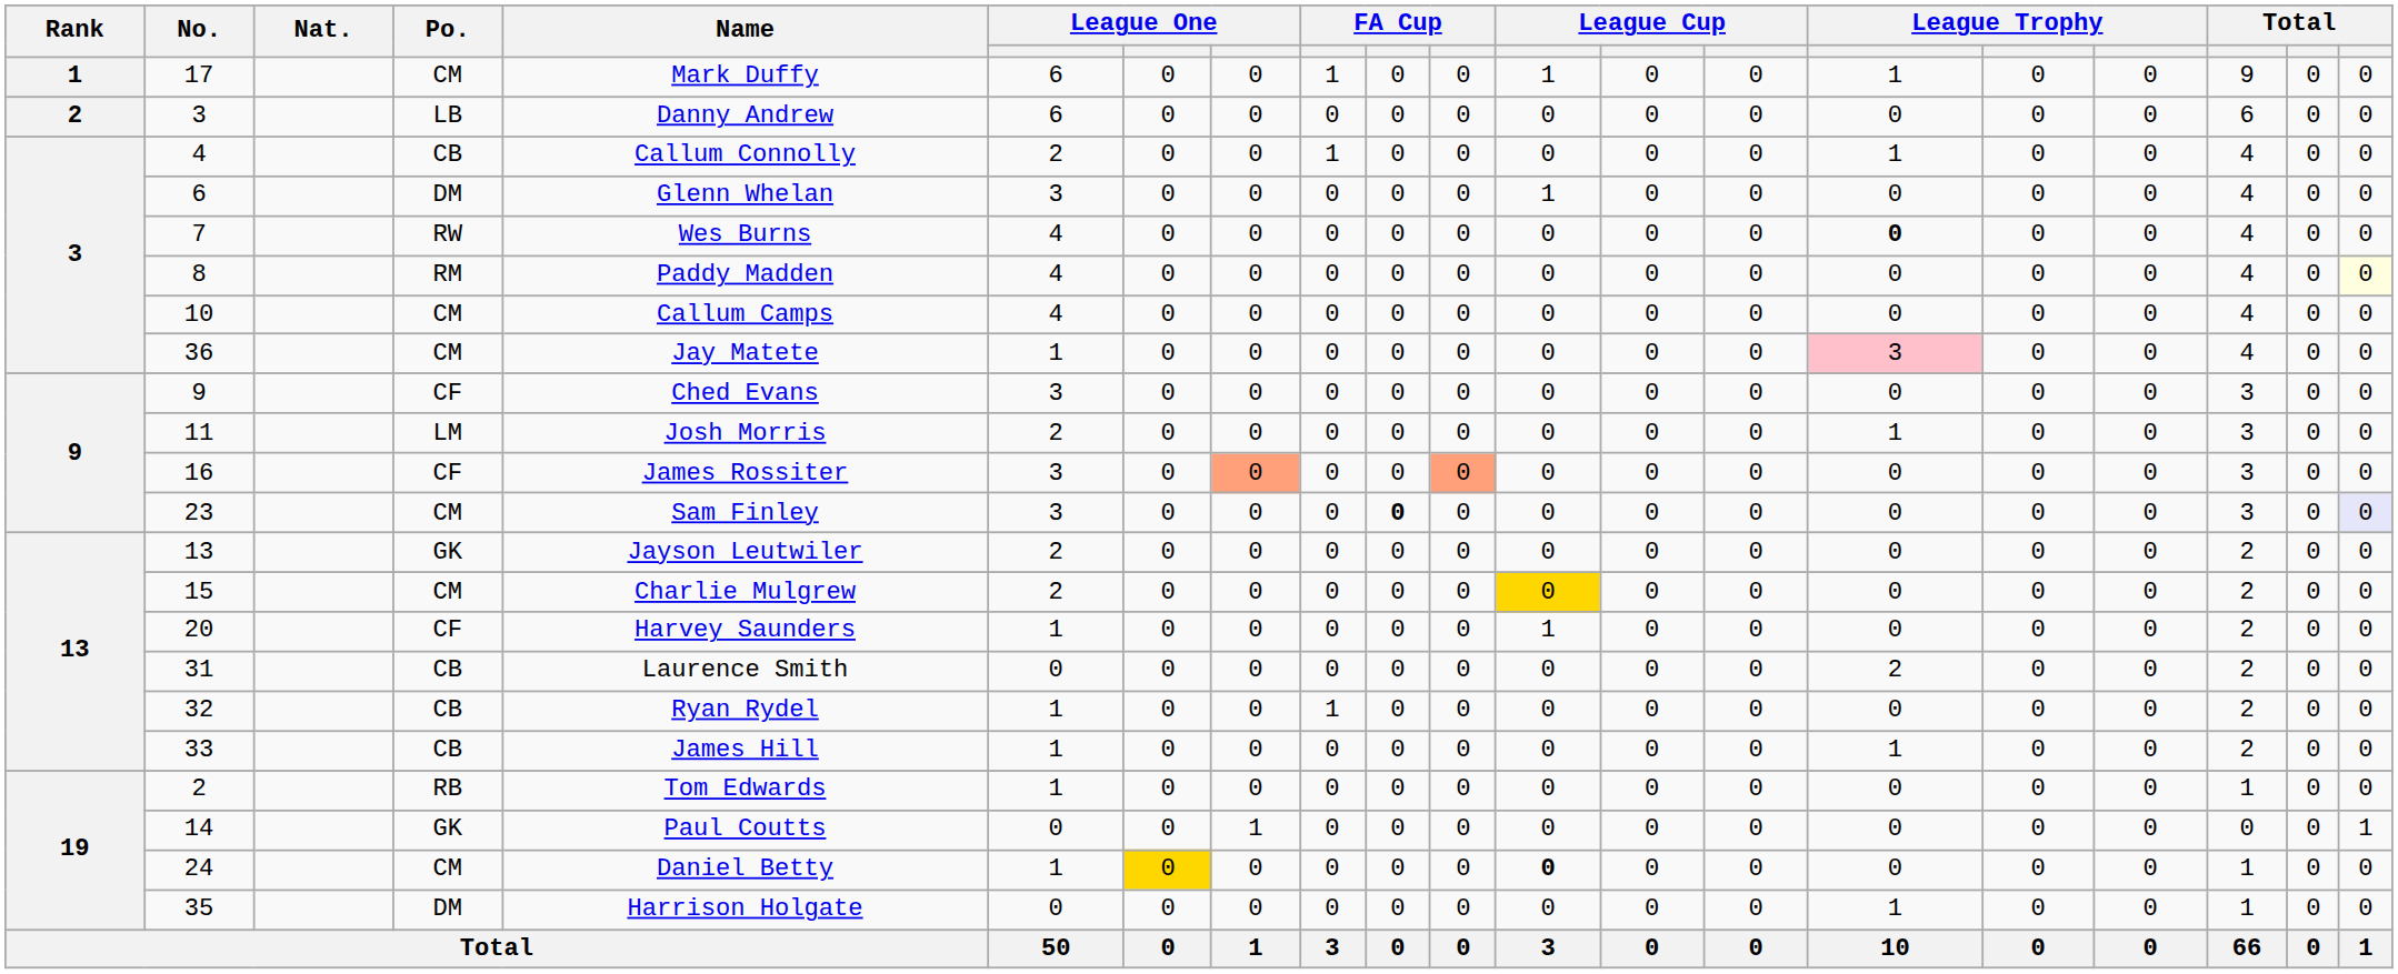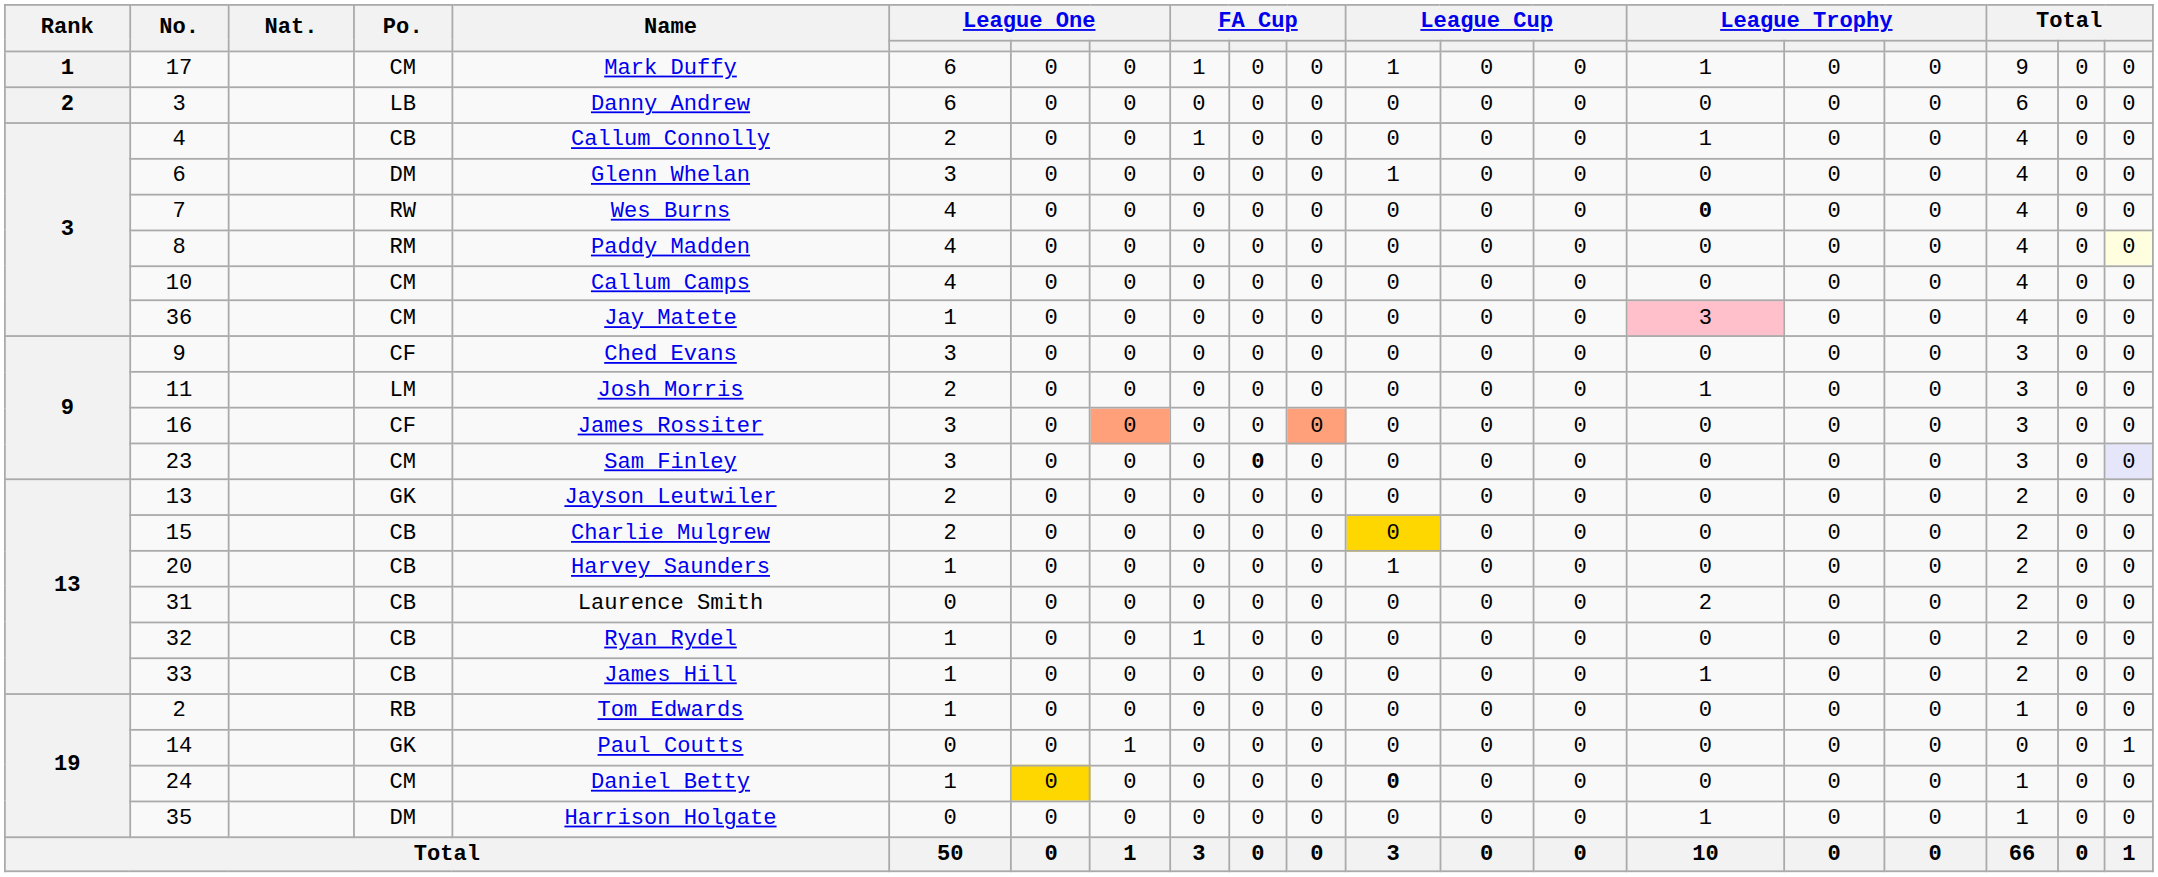15 | Po.: CM -> CB
20 | Po.: CF -> CB
